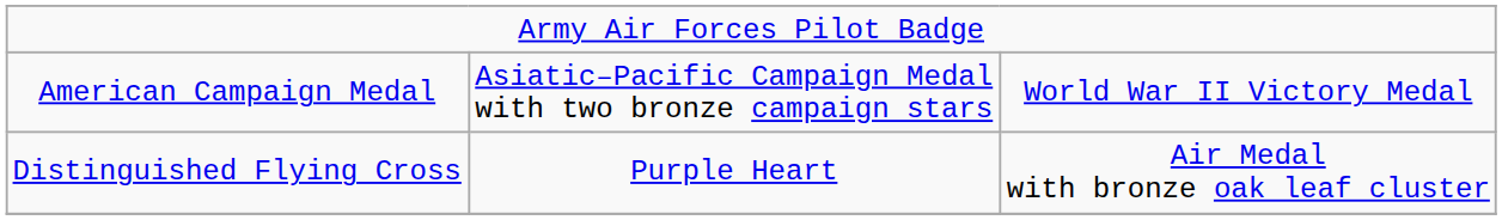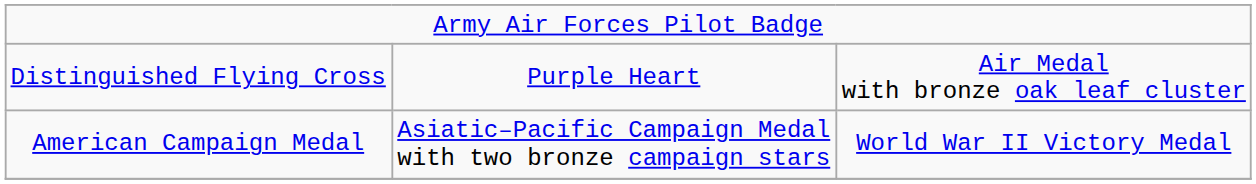rows swapped: Distinguished Flying Cross <-> American Campaign Medal
